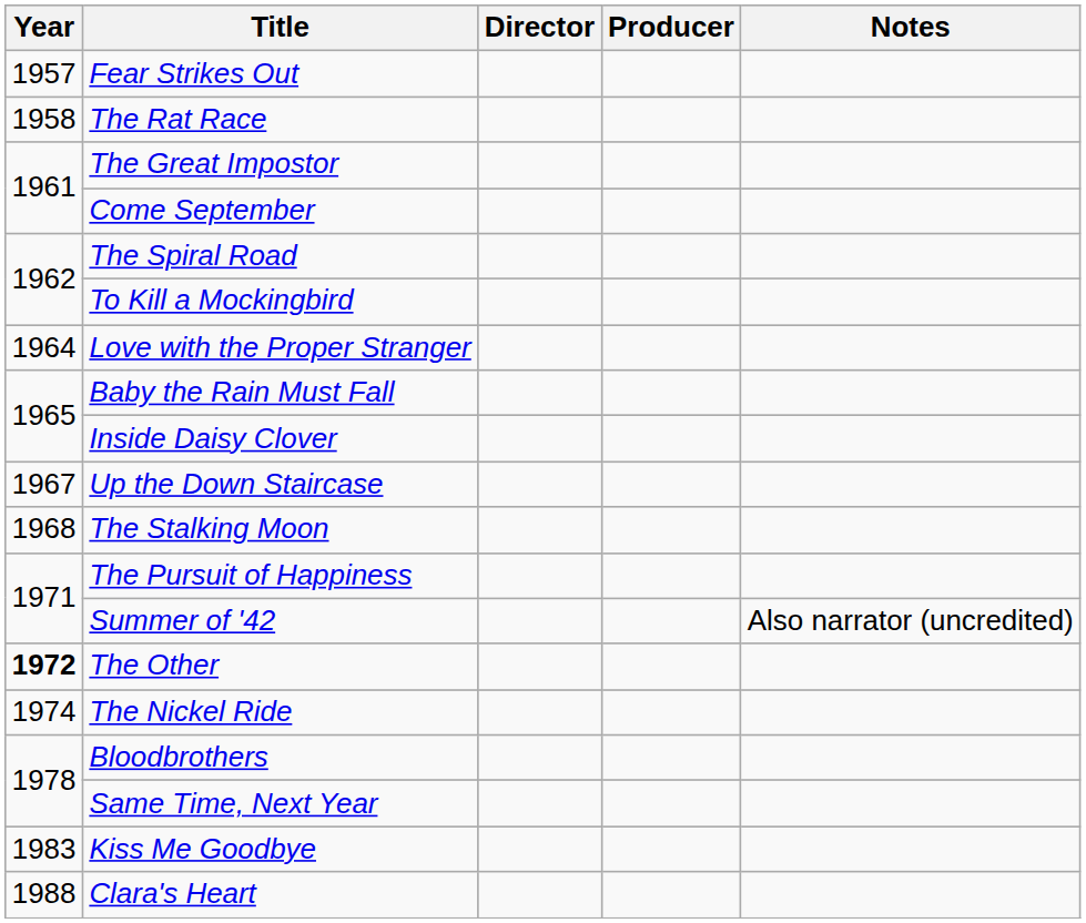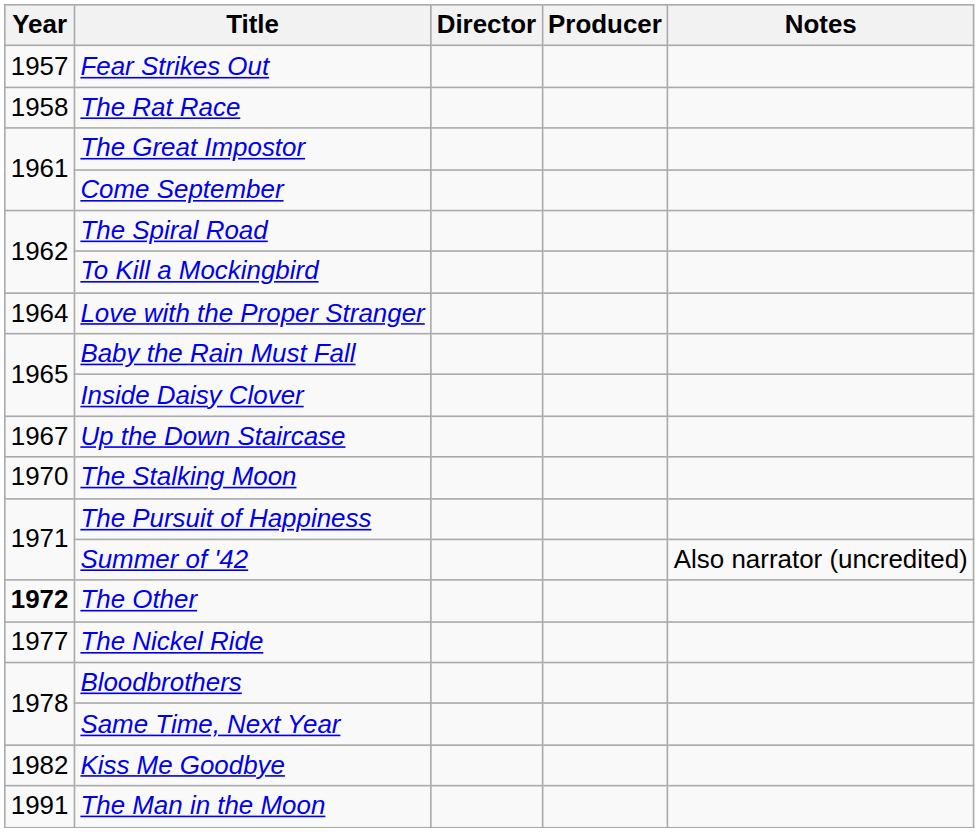The Stalking Moon | Year: 1968 -> 1970
The Nickel Ride | Year: 1974 -> 1977
Kiss Me Goodbye | Year: 1983 -> 1982
- row: 1988 | Clara's Heart
+ row: 1991 | The Man in the Moon
